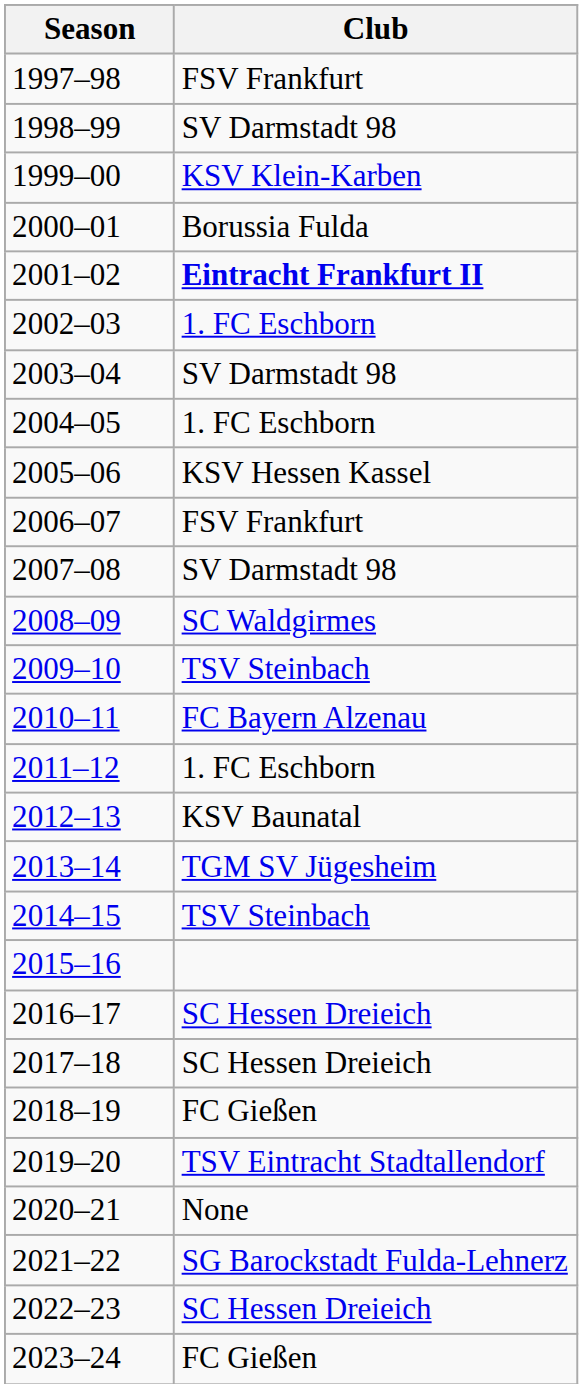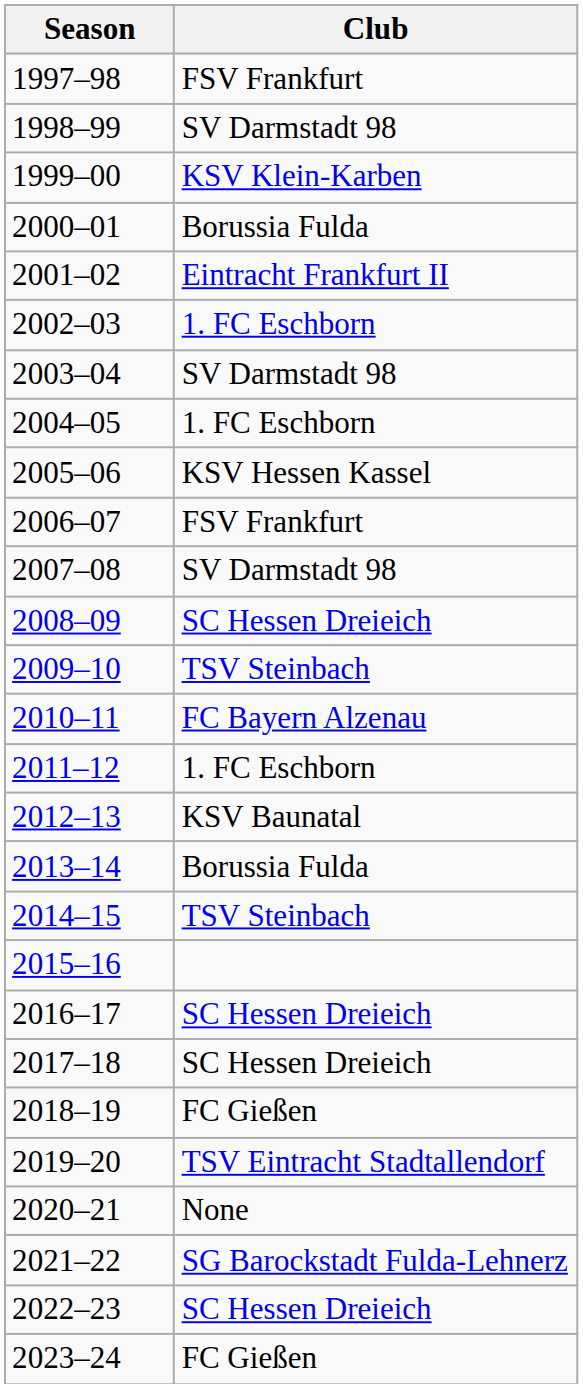2001–02 | Club: bold -> normal
2008–09 | Club: SC Waldgirmes -> SC Hessen Dreieich
2013–14 | Club: TGM SV Jügesheim -> Borussia Fulda
